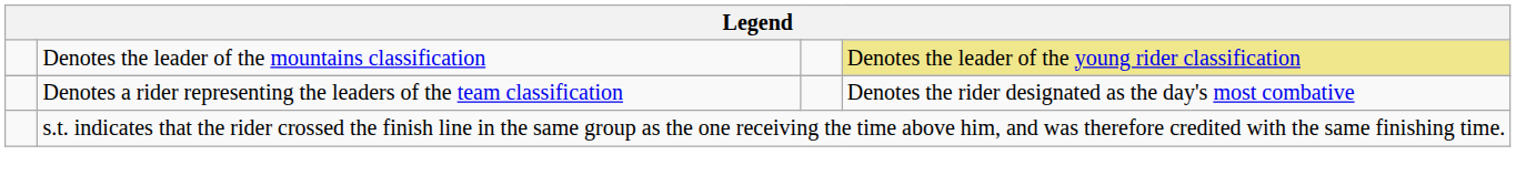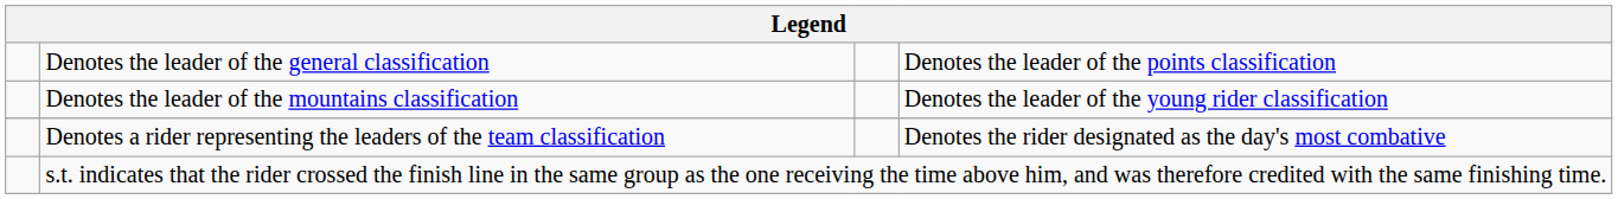+ row: Denotes the leader of the general classification | Denotes the leader of the points classification
Denotes the leader of the mountains classification | column 4: khaki background -> no background
